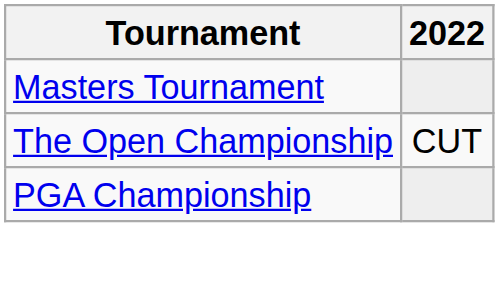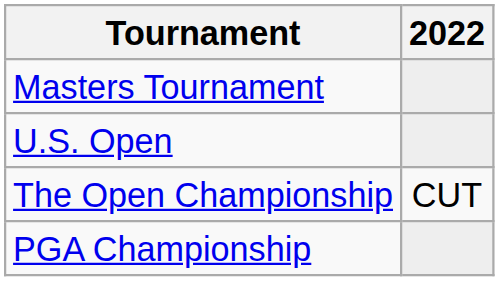+ row: U.S. Open
